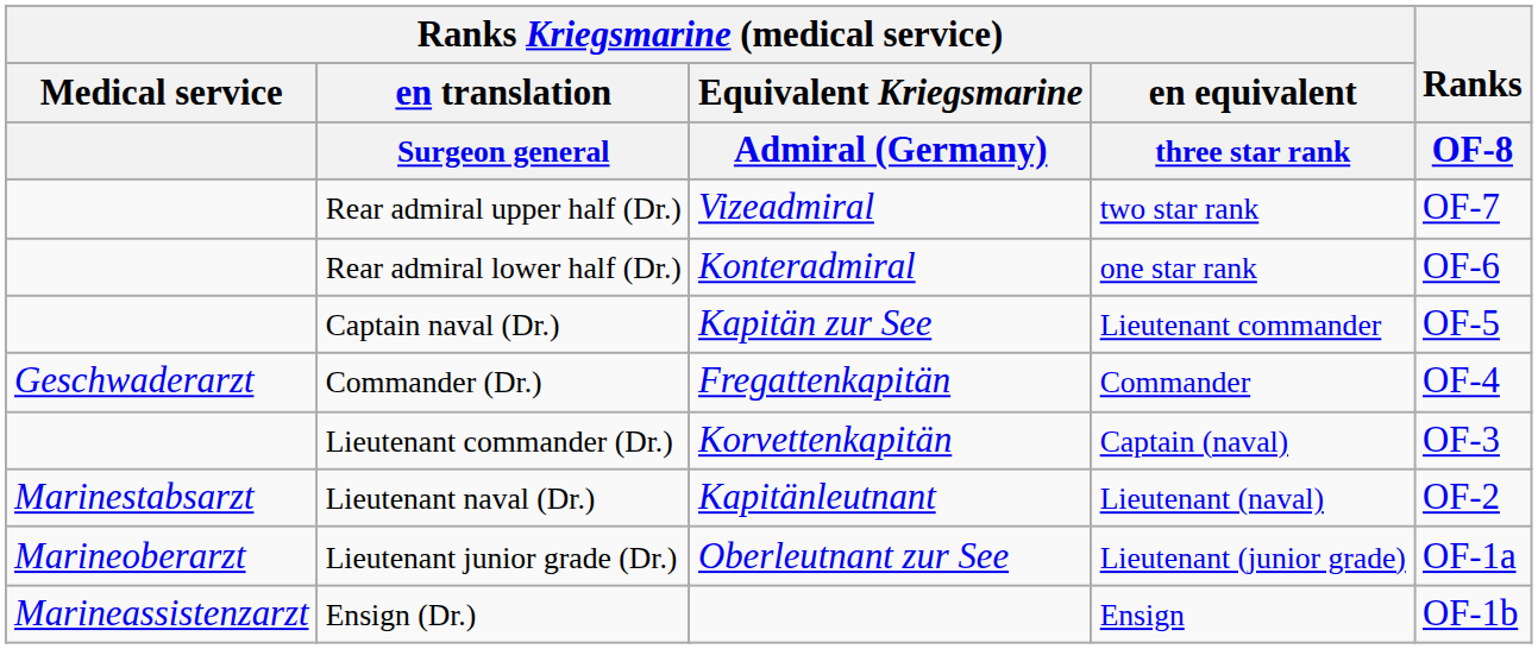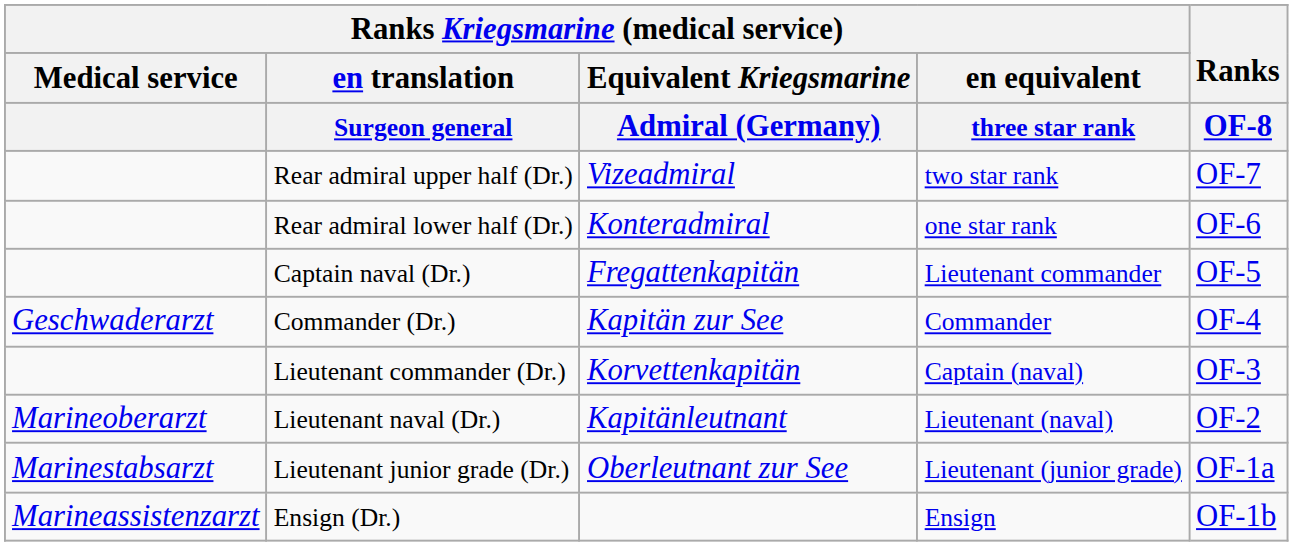Captain naval (Dr.) | column 3: Kapitän zur See -> Fregattenkapitän
Commander (Dr.) | column 3: Fregattenkapitän -> Kapitän zur See
Lieutenant naval (Dr.) | Ranks Kriegsmarine (medical service) / Medical service: Marinestabsarzt -> Marineoberarzt
Lieutenant junior grade (Dr.) | Ranks Kriegsmarine (medical service) / Medical service: Marineoberarzt -> Marinestabsarzt
